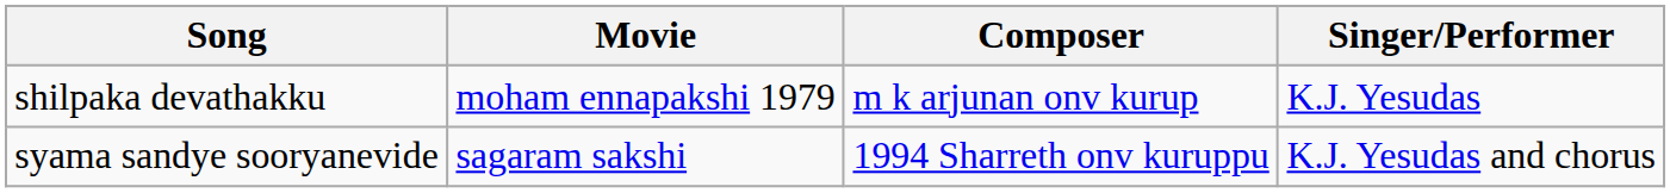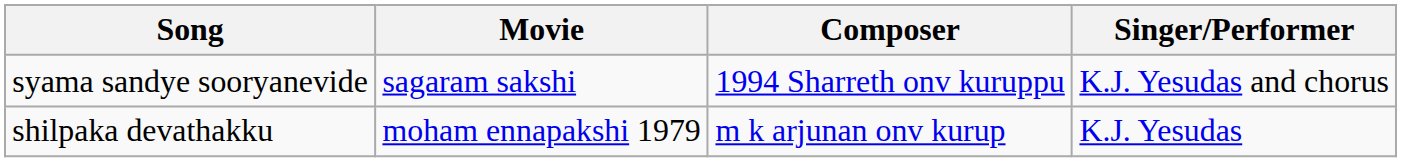rows swapped: syama sandye sooryanevide <-> shilpaka devathakku
